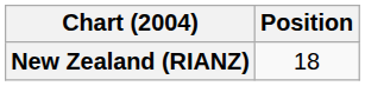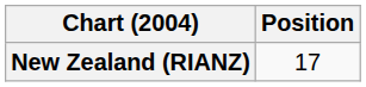New Zealand (RIANZ) | Position: 18 -> 17
